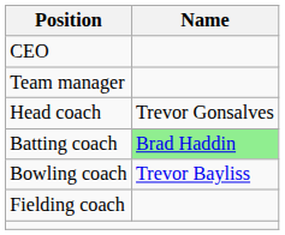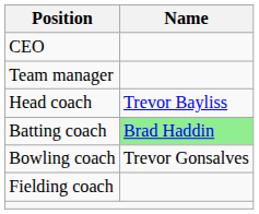Head coach | Name: Trevor Gonsalves -> Trevor Bayliss
Bowling coach | Name: Trevor Bayliss -> Trevor Gonsalves
